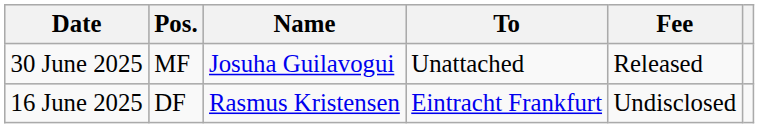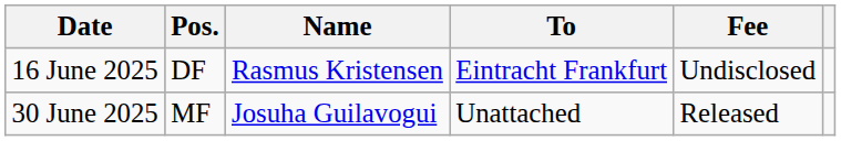rows swapped: 16 June 2025 <-> 30 June 2025
